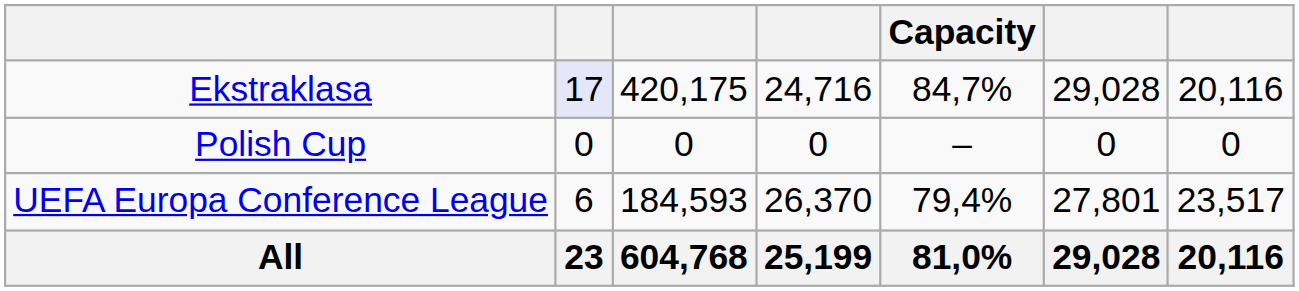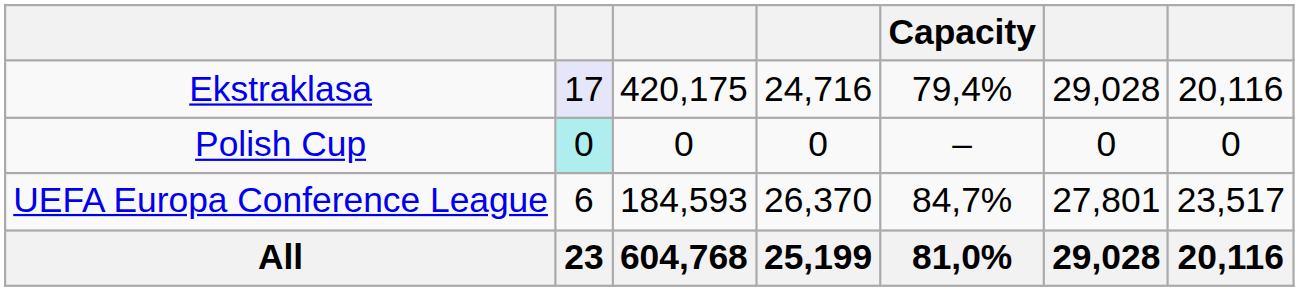Ekstraklasa | Capacity: 84,7% -> 79,4%
Polish Cup | column 2: no background -> paleturquoise background
UEFA Europa Conference League | Capacity: 79,4% -> 84,7%
